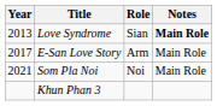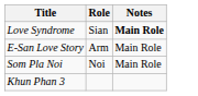- column: Year | 2013 | 2017 | 2021
